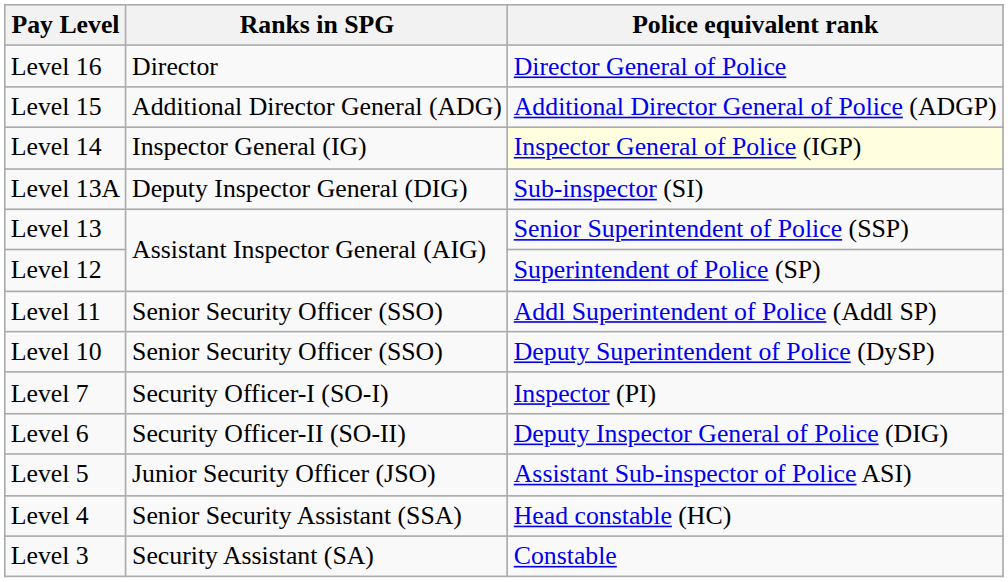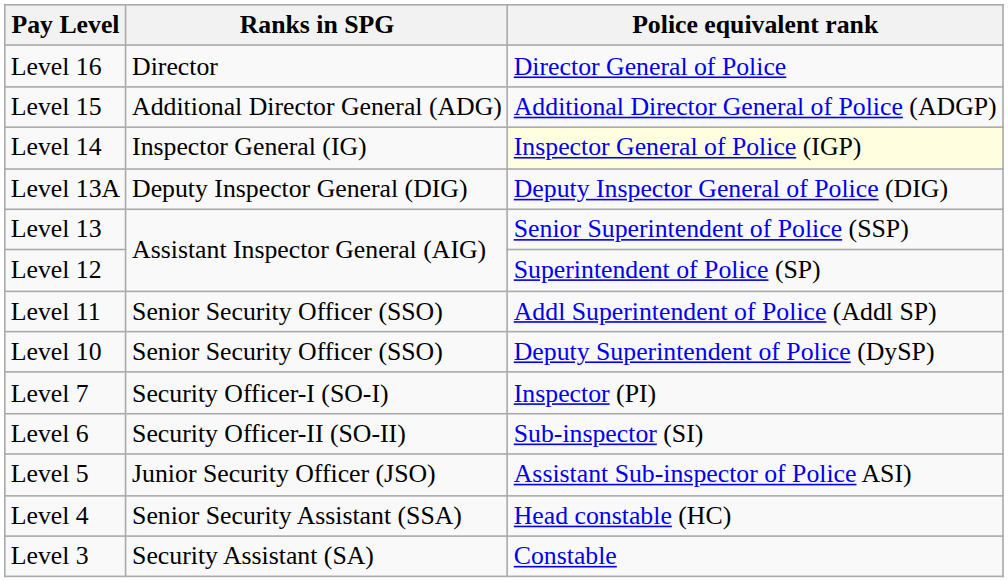Level 13A | Police equivalent rank: Sub-inspector (SI) -> Deputy Inspector General of Police (DIG)
Level 6 | Police equivalent rank: Deputy Inspector General of Police (DIG) -> Sub-inspector (SI)
